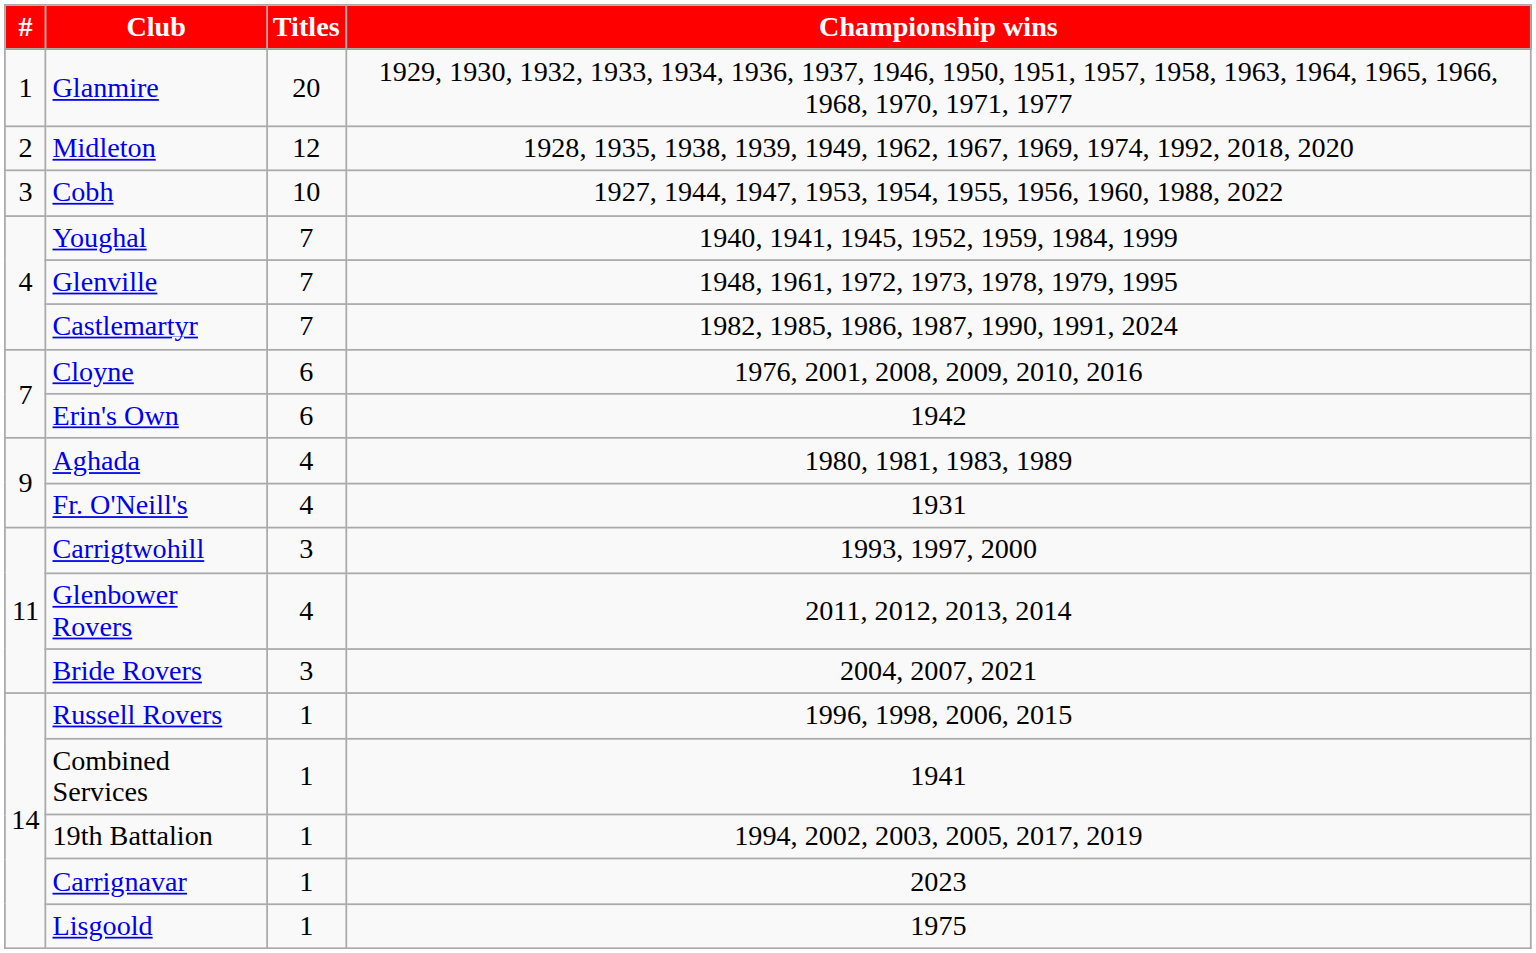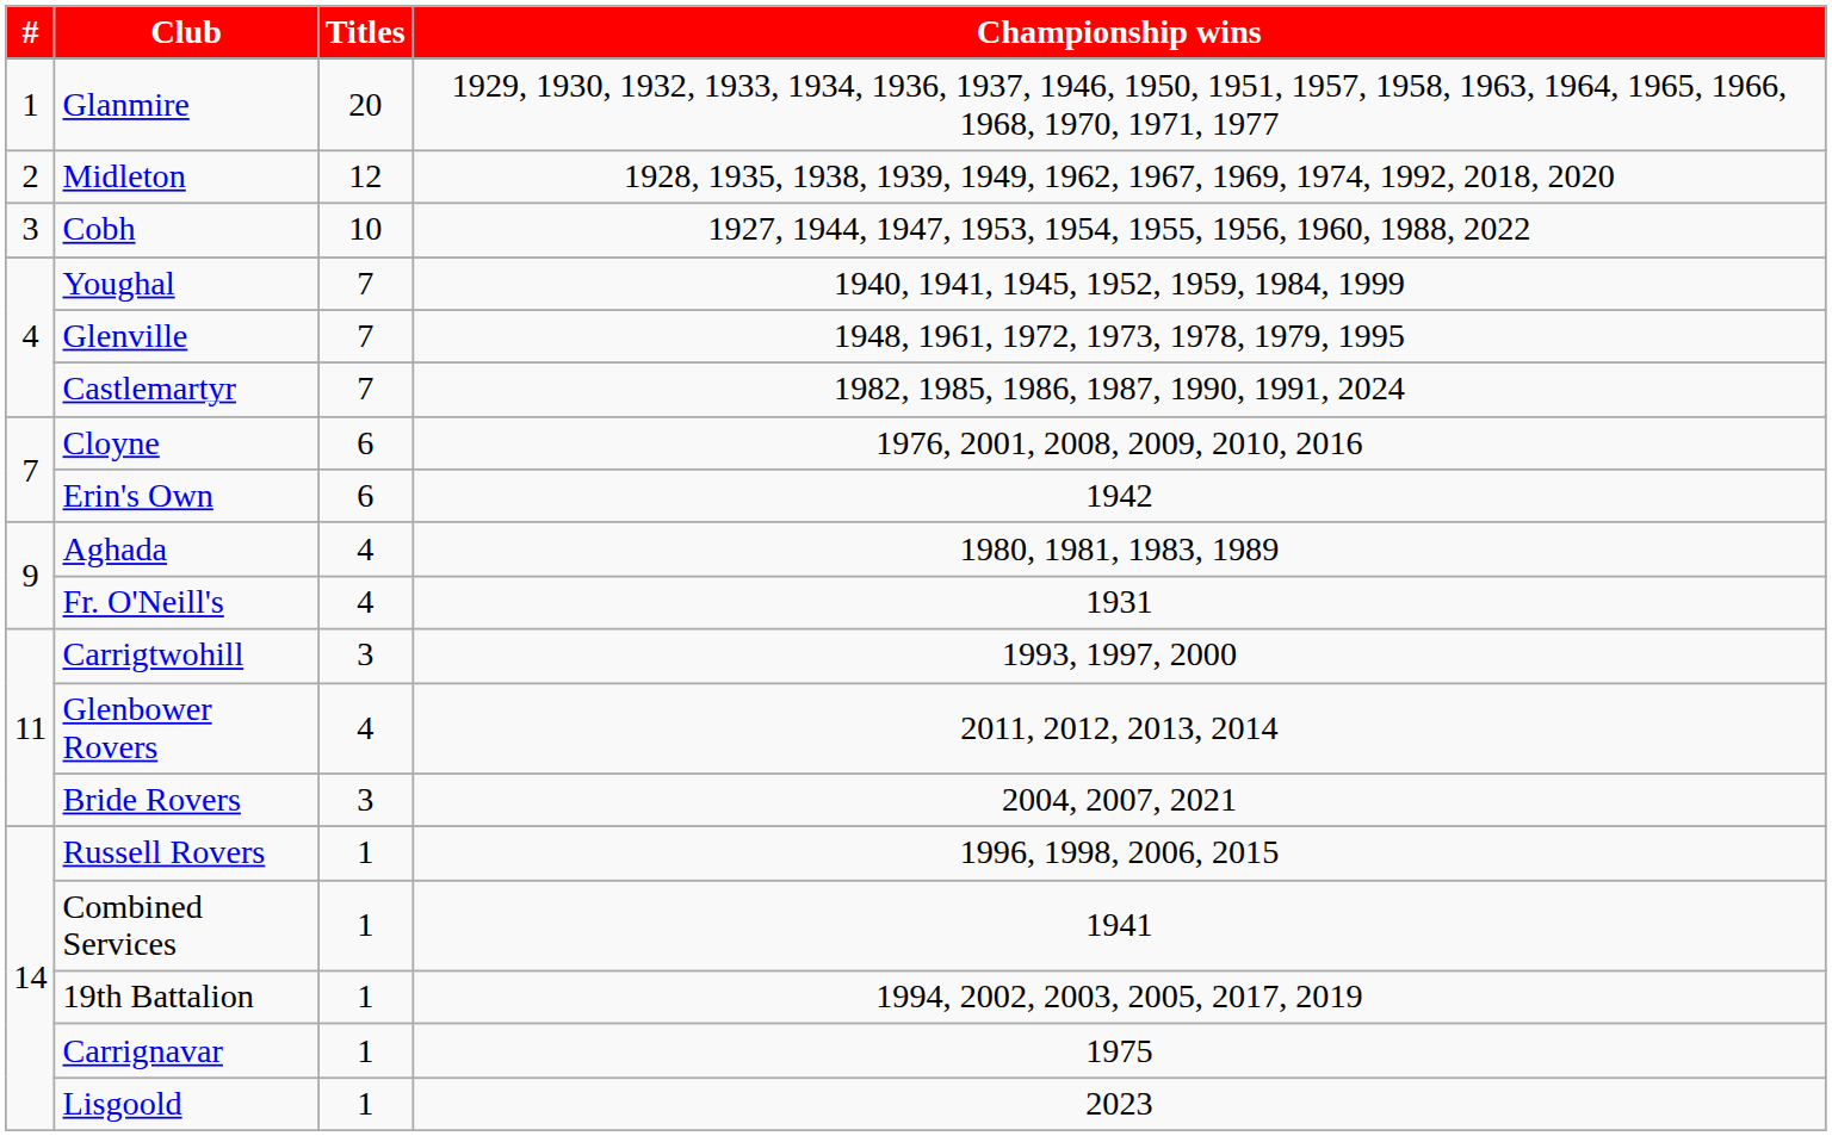Carrignavar | Championship wins: 2023 -> 1975
Lisgoold | Championship wins: 1975 -> 2023
